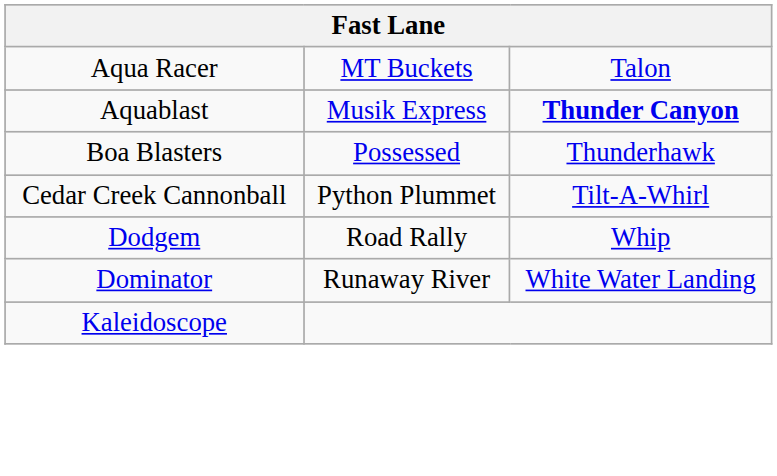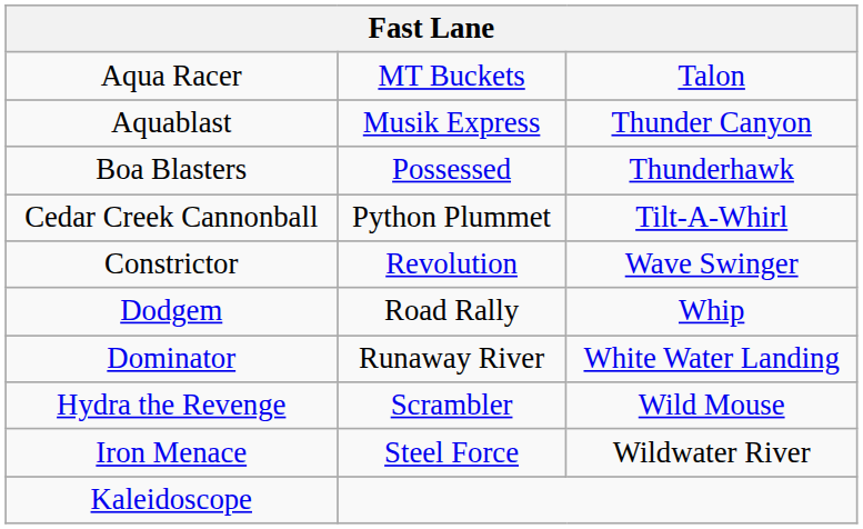Aquablast | column 3: bold -> normal
+ row: Constrictor | Revolution | Wave Swinger
+ row: Hydra the Revenge | Scrambler | Wild Mouse
+ row: Iron Menace | Steel Force | Wildwater River
